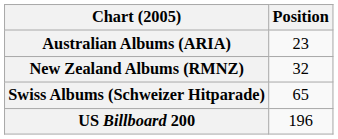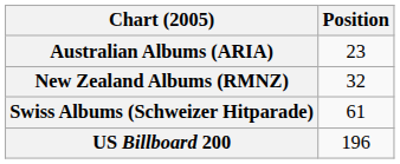Swiss Albums (Schweizer Hitparade) | Position: 65 -> 61
